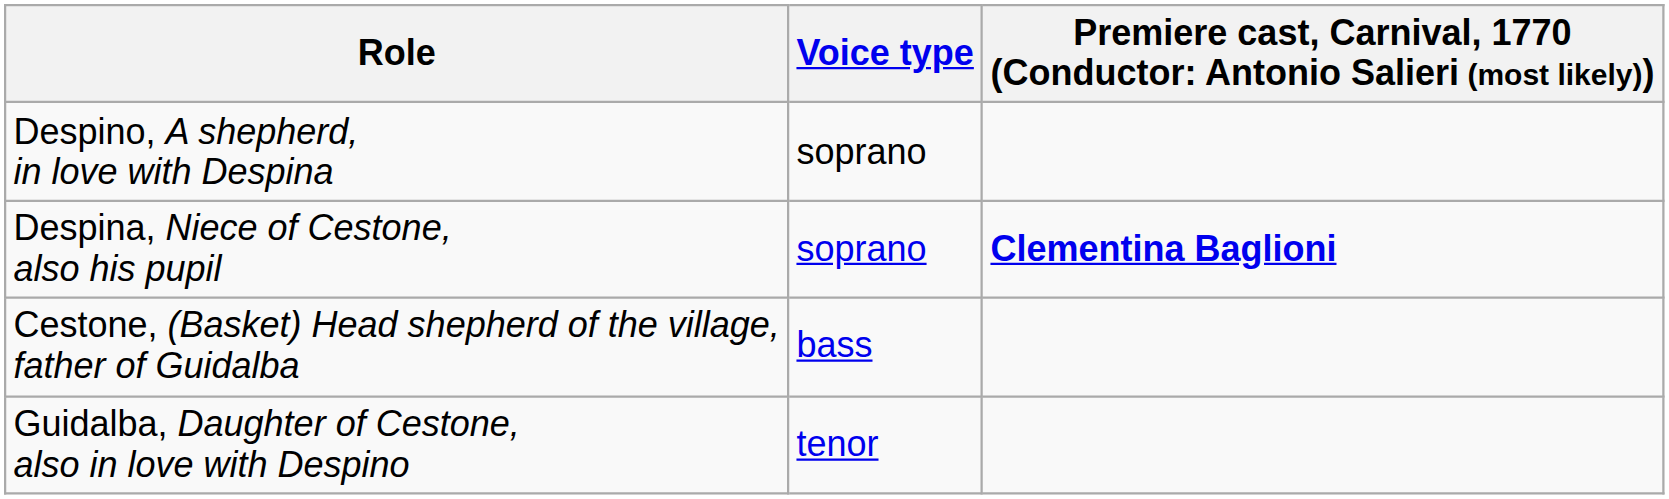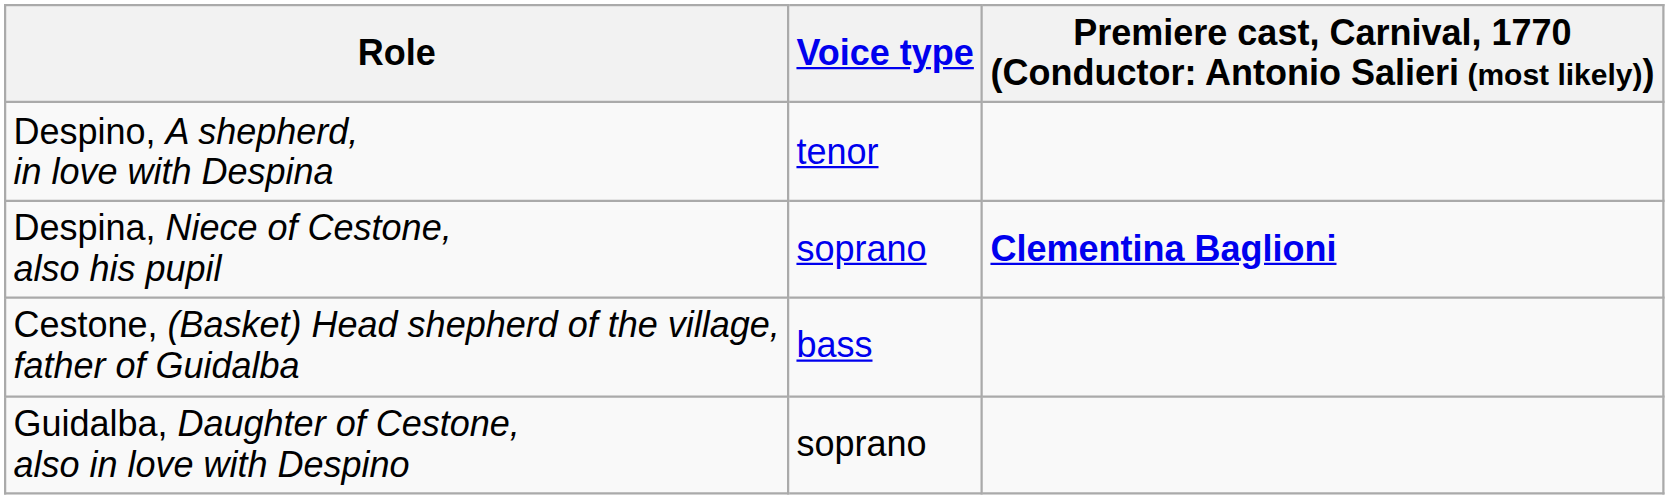Despino, A shepherd, in love with Despina | Voice type: soprano -> tenor
Guidalba, Daughter of Cestone, also in love with Despino | Voice type: tenor -> soprano
